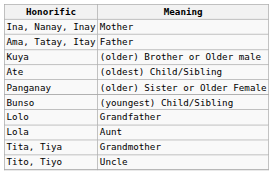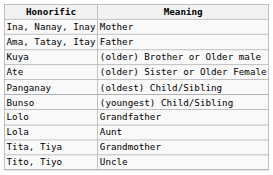Ate | Meaning: (oldest) Child/Sibling -> (older) Sister or Older Female
Panganay | Meaning: (older) Sister or Older Female -> (oldest) Child/Sibling
